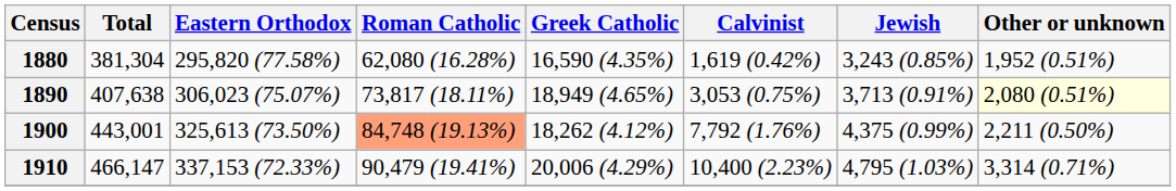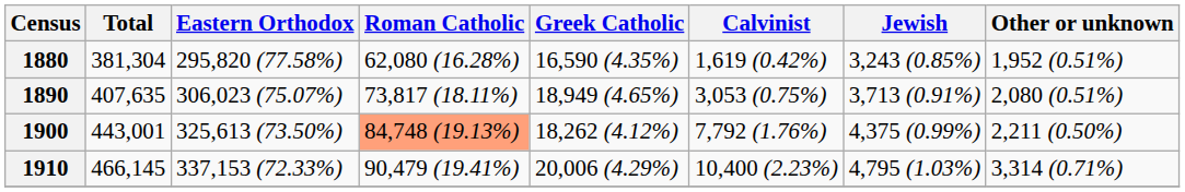1890 | Total: 407,638 -> 407,635
1890 | Other or unknown: lightyellow background -> no background
1910 | Total: 466,147 -> 466,145
